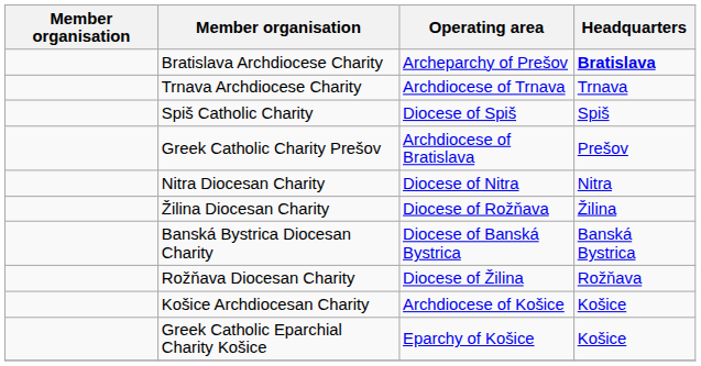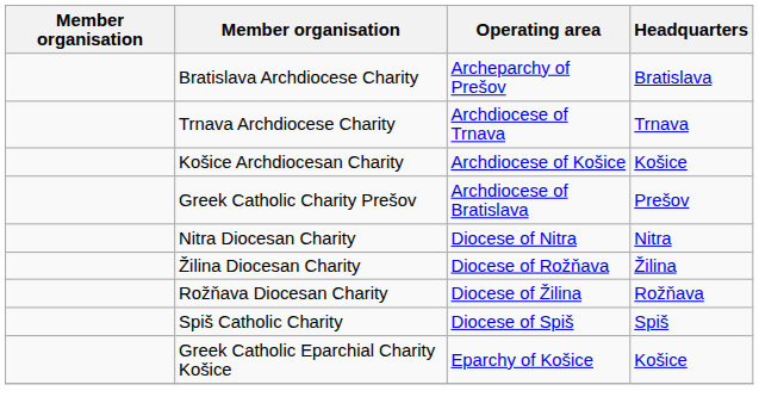Bratislava Archdiocese Charity | Headquarters: bold -> normal
rows swapped: Košice Archdiocesan Charity <-> Spiš Catholic Charity
- row: Banská Bystrica Diocesan Charity | Diocese of Banská Bystrica | Banská Bystrica
